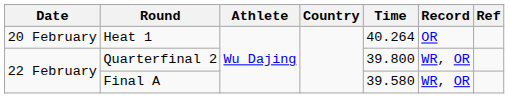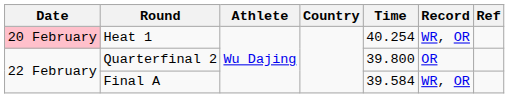Heat 1 | Date: no background -> pink background
Heat 1 | Time: 40.264 -> 40.254
Heat 1 | Record: OR -> WR, OR
Quarterfinal 2 | Record: WR, OR -> OR
Final A | Time: 39.580 -> 39.584
